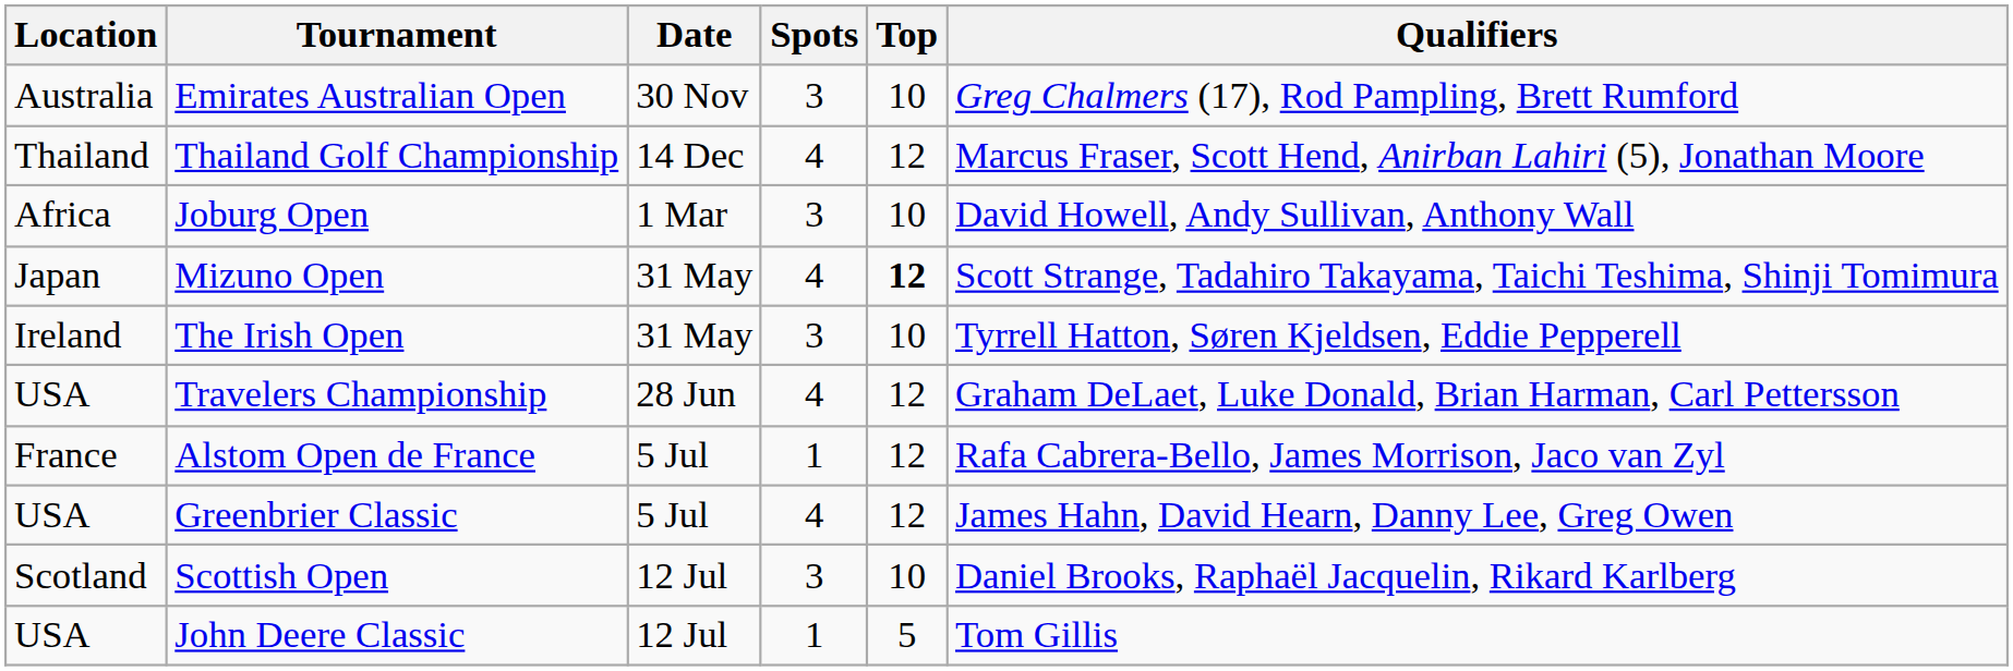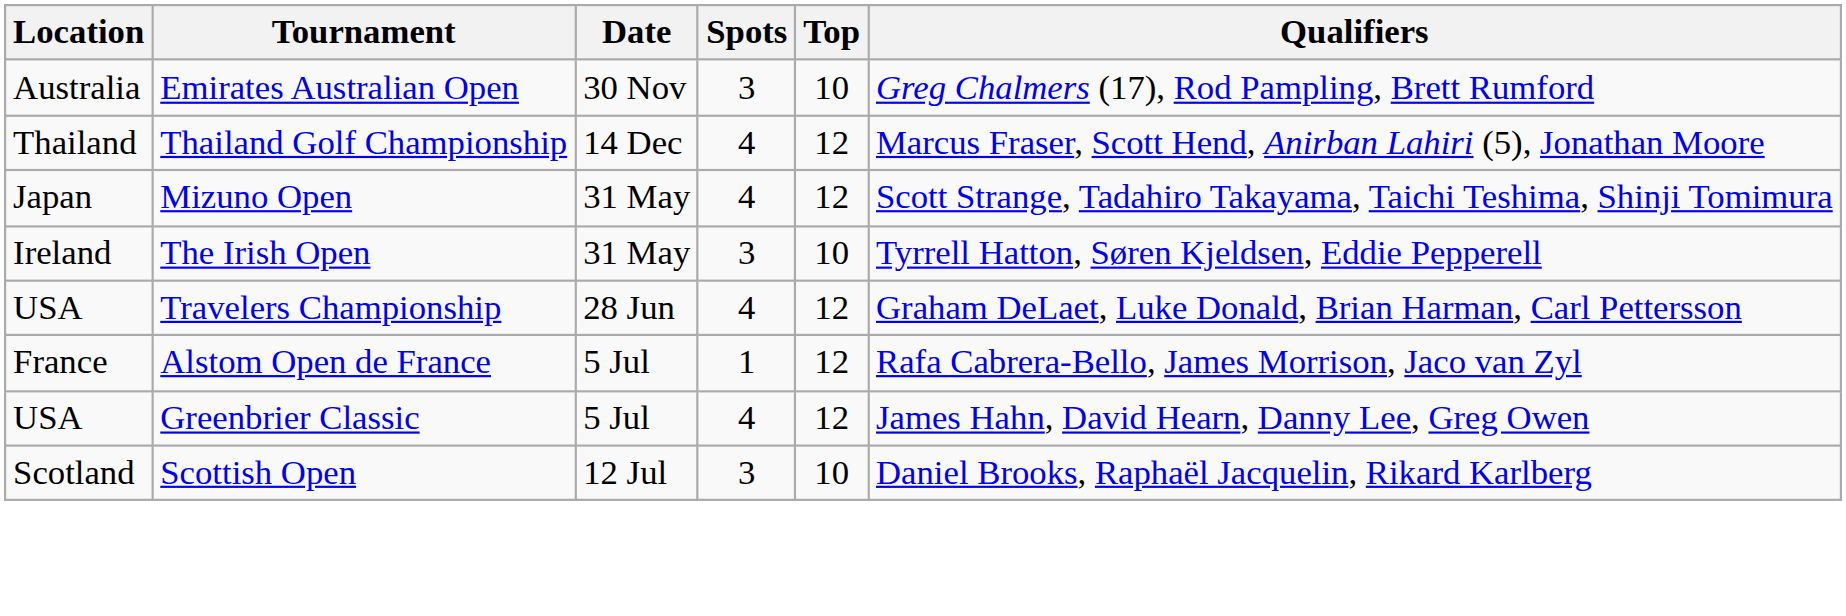- row: Africa | Joburg Open | 1 Mar | 3 | 10 | David Howell, Andy Sullivan, Anthony Wall
Mizuno Open | Top: bold -> normal
- row: USA | John Deere Classic | 12 Jul | 1 | 5 | Tom Gillis
